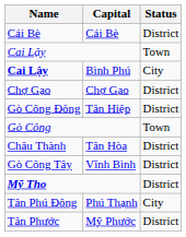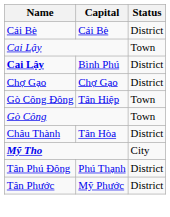Bình Phú | Status: City -> District
Tân Hiệp | Status: District -> Town
- row: Gò Công Tây | Vĩnh Bình | District
Mỹ Tho | Status: District -> City
Phú Thạnh | Status: City -> District
